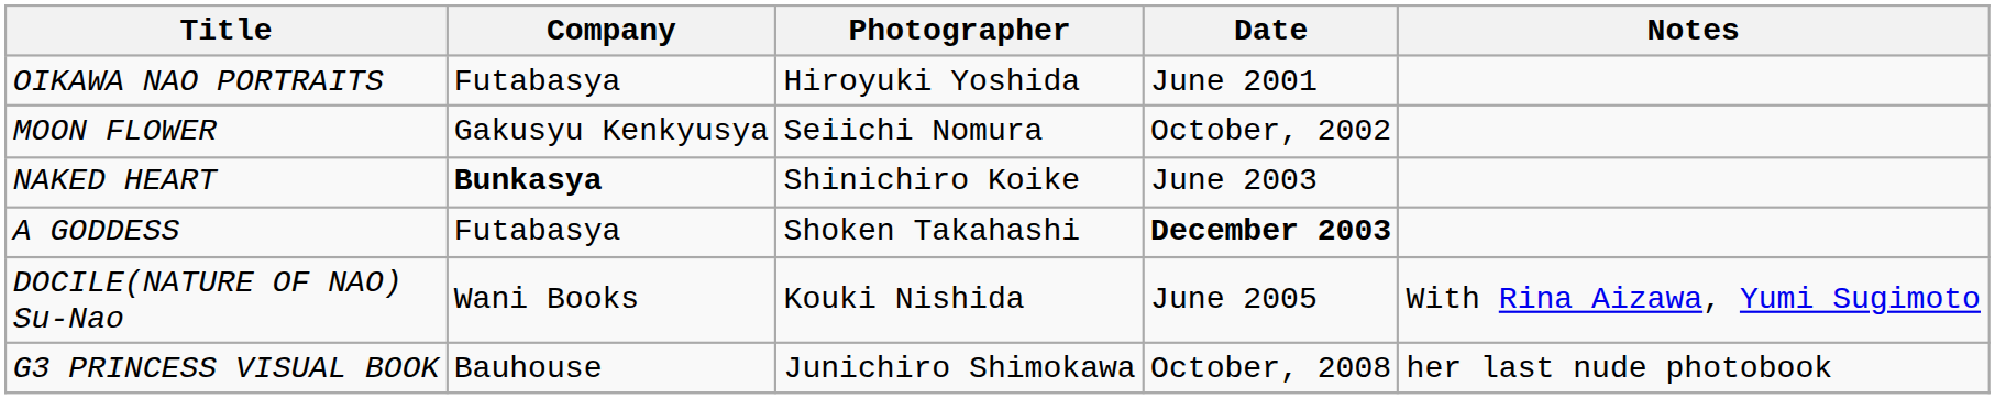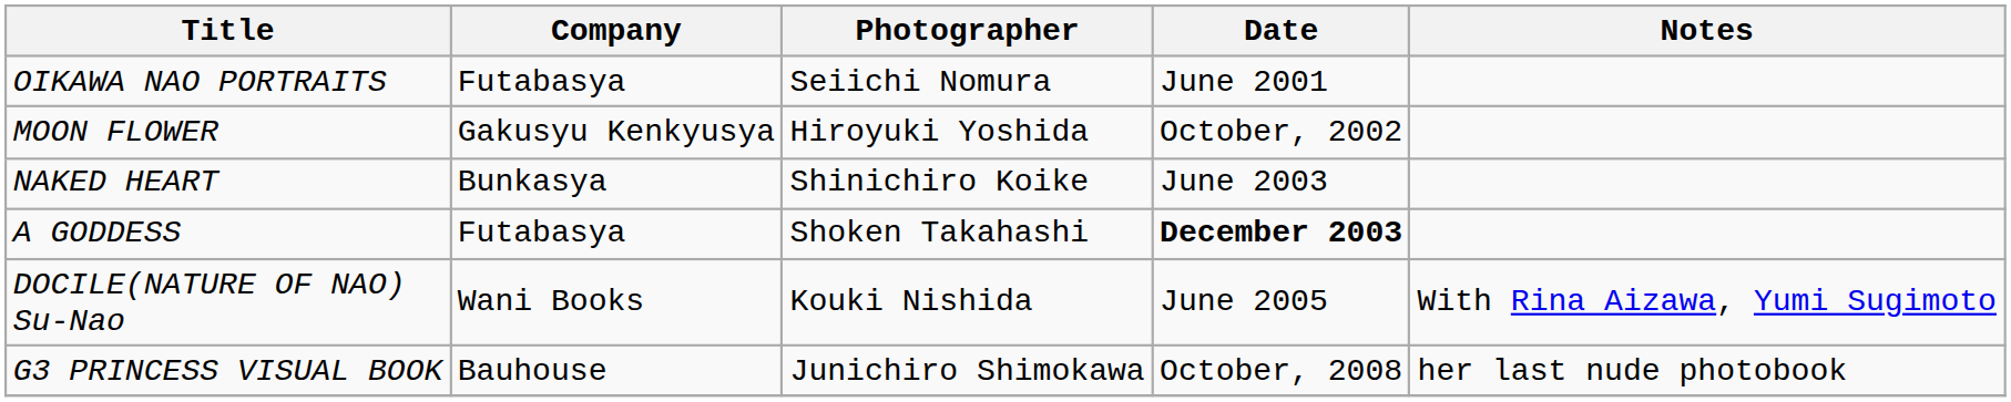OIKAWA NAO PORTRAITS | Photographer: Hiroyuki Yoshida -> Seiichi Nomura
MOON FLOWER | Photographer: Seiichi Nomura -> Hiroyuki Yoshida
NAKED HEART | Company: bold -> normal
